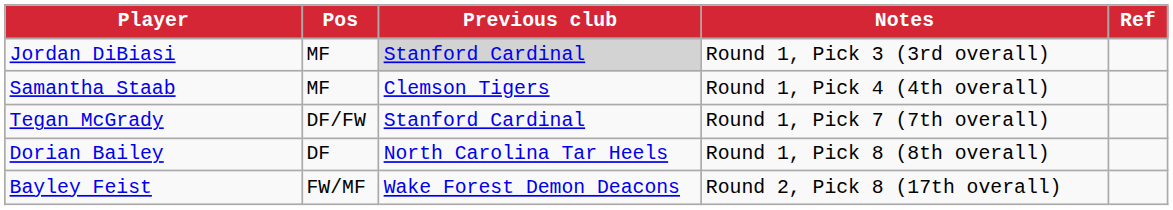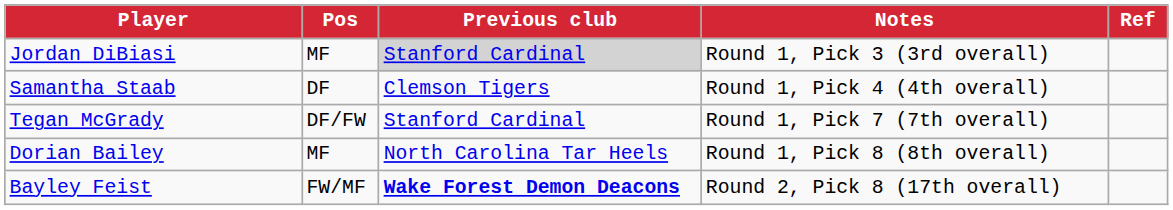Samantha Staab | Pos: MF -> DF
Dorian Bailey | Pos: DF -> MF
Bayley Feist | Previous club: normal -> bold
